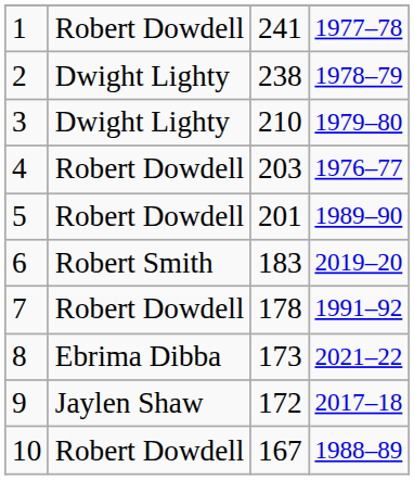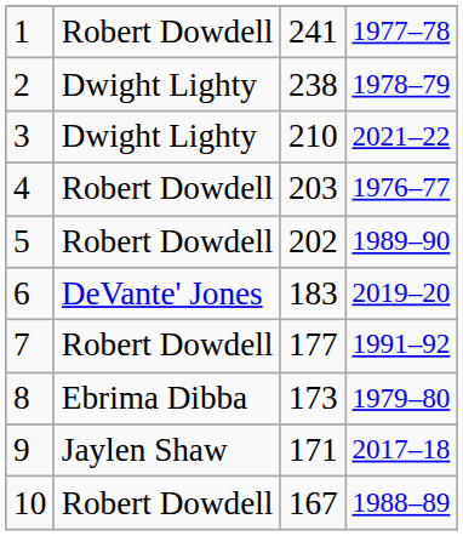3 | column 4: 1979–80 -> 2021–22
5 | column 3: 201 -> 202
6 | column 2: Robert Smith -> DeVante' Jones
7 | column 3: 178 -> 177
8 | column 4: 2021–22 -> 1979–80
9 | column 3: 172 -> 171
